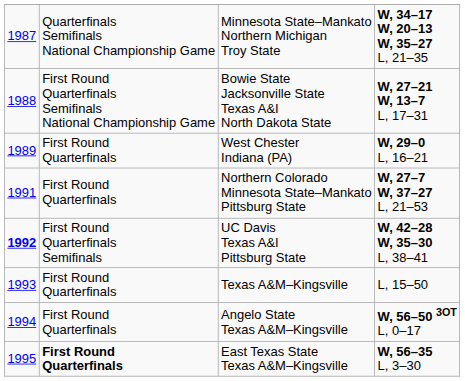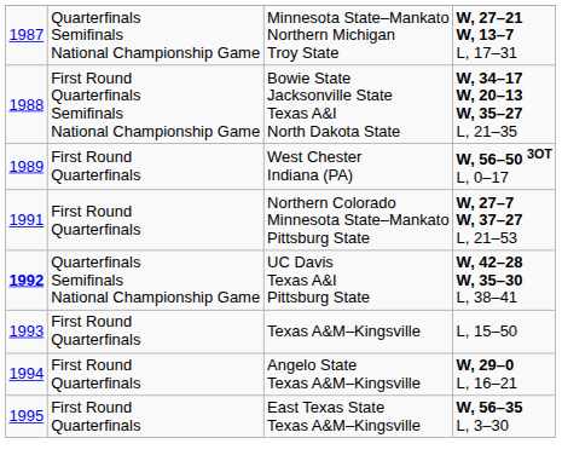Minnesota State–Mankato Northern Michigan Troy State | column 4: W, 34–17 W, 20–13 W, 35–27 L, 21–35 -> W, 27–21 W, 13–7 L, 17–31
Bowie State Jacksonville State Texas A&I North Dakota State | column 4: W, 27–21 W, 13–7 L, 17–31 -> W, 34–17 W, 20–13 W, 35–27 L, 21–35
West Chester Indiana (PA) | column 4: W, 29–0 L, 16–21 -> W, 56–50 3OT L, 0–17
UC Davis Texas A&I Pittsburg State | column 2: First Round Quarterfinals Semifinals -> Quarterfinals Semifinals National Championship Game
Angelo State Texas A&M–Kingsville | column 4: W, 56–50 3OT L, 0–17 -> W, 29–0 L, 16–21
East Texas State Texas A&M–Kingsville | column 2: bold -> normal
